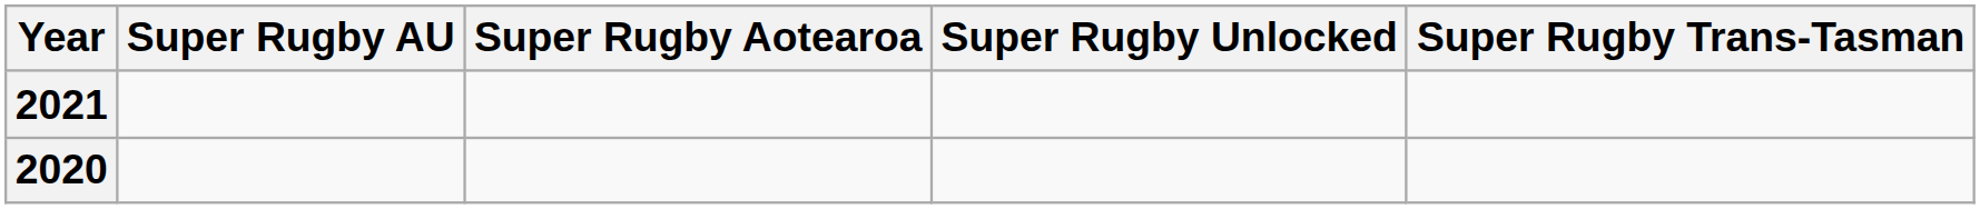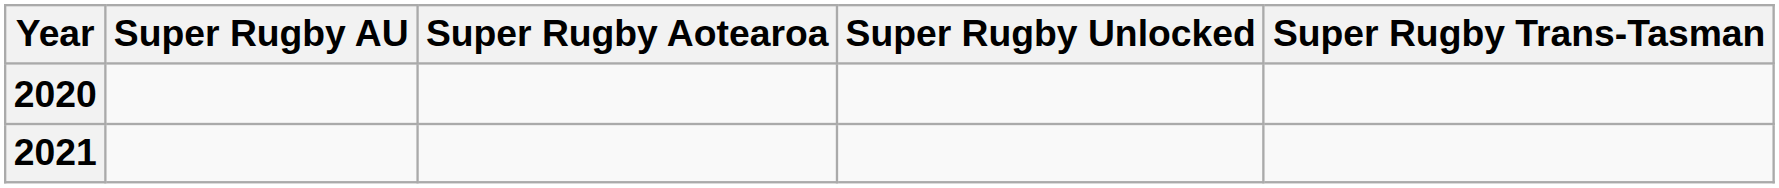rows swapped: 2020 <-> 2021
